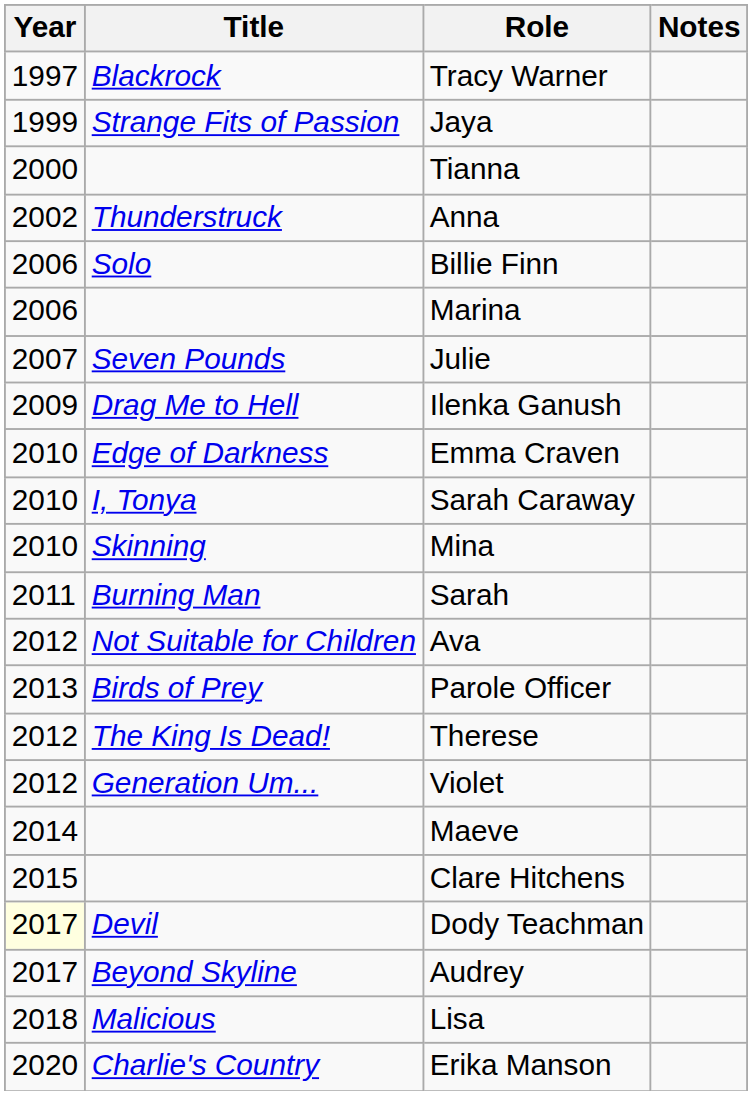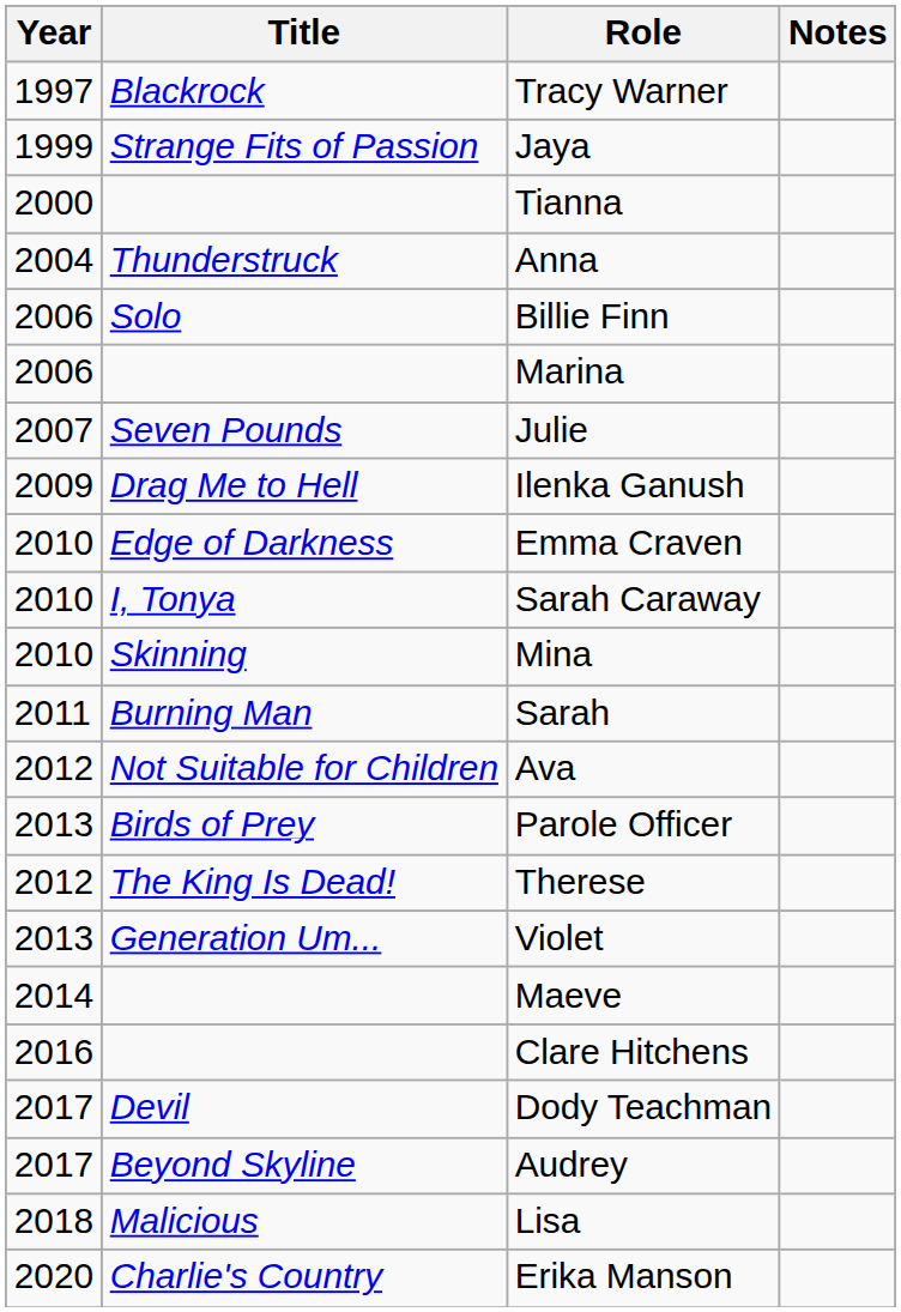Anna | Year: 2002 -> 2004
Violet | Year: 2012 -> 2013
Clare Hitchens | Year: 2015 -> 2016
Dody Teachman | Year: lightyellow background -> no background
